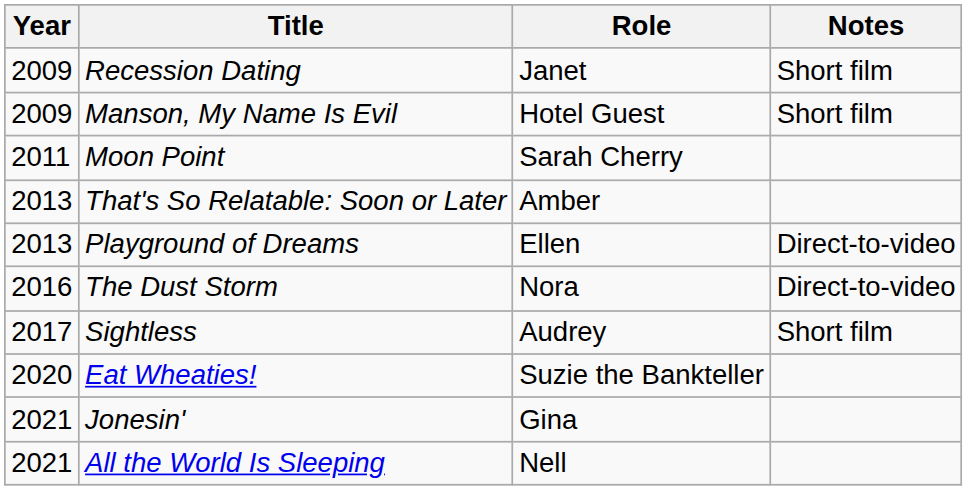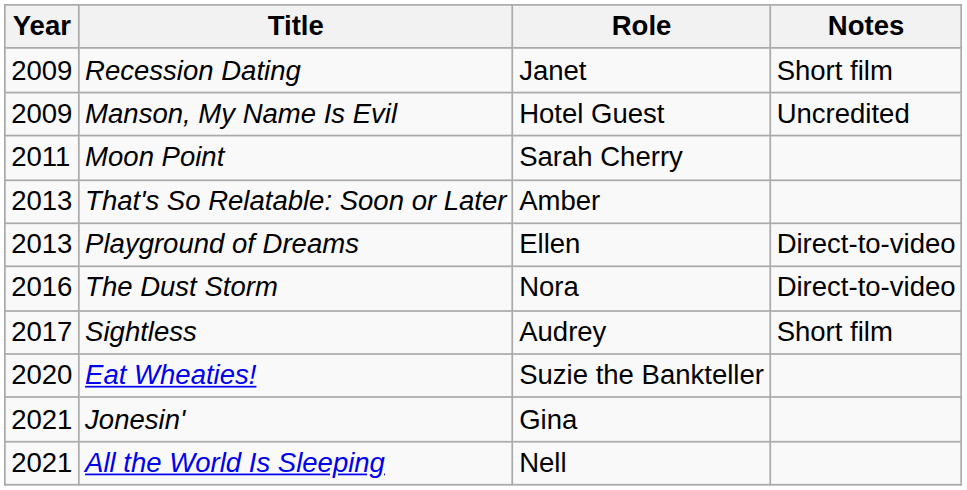Manson, My Name Is Evil | Notes: Short film -> Uncredited
